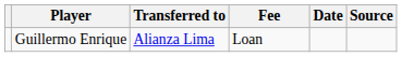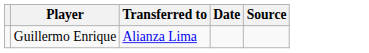- column: Fee | Loan
